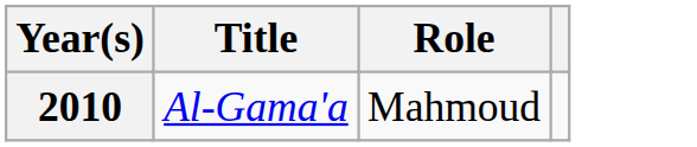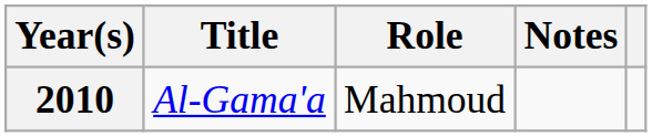+ column: Notes
